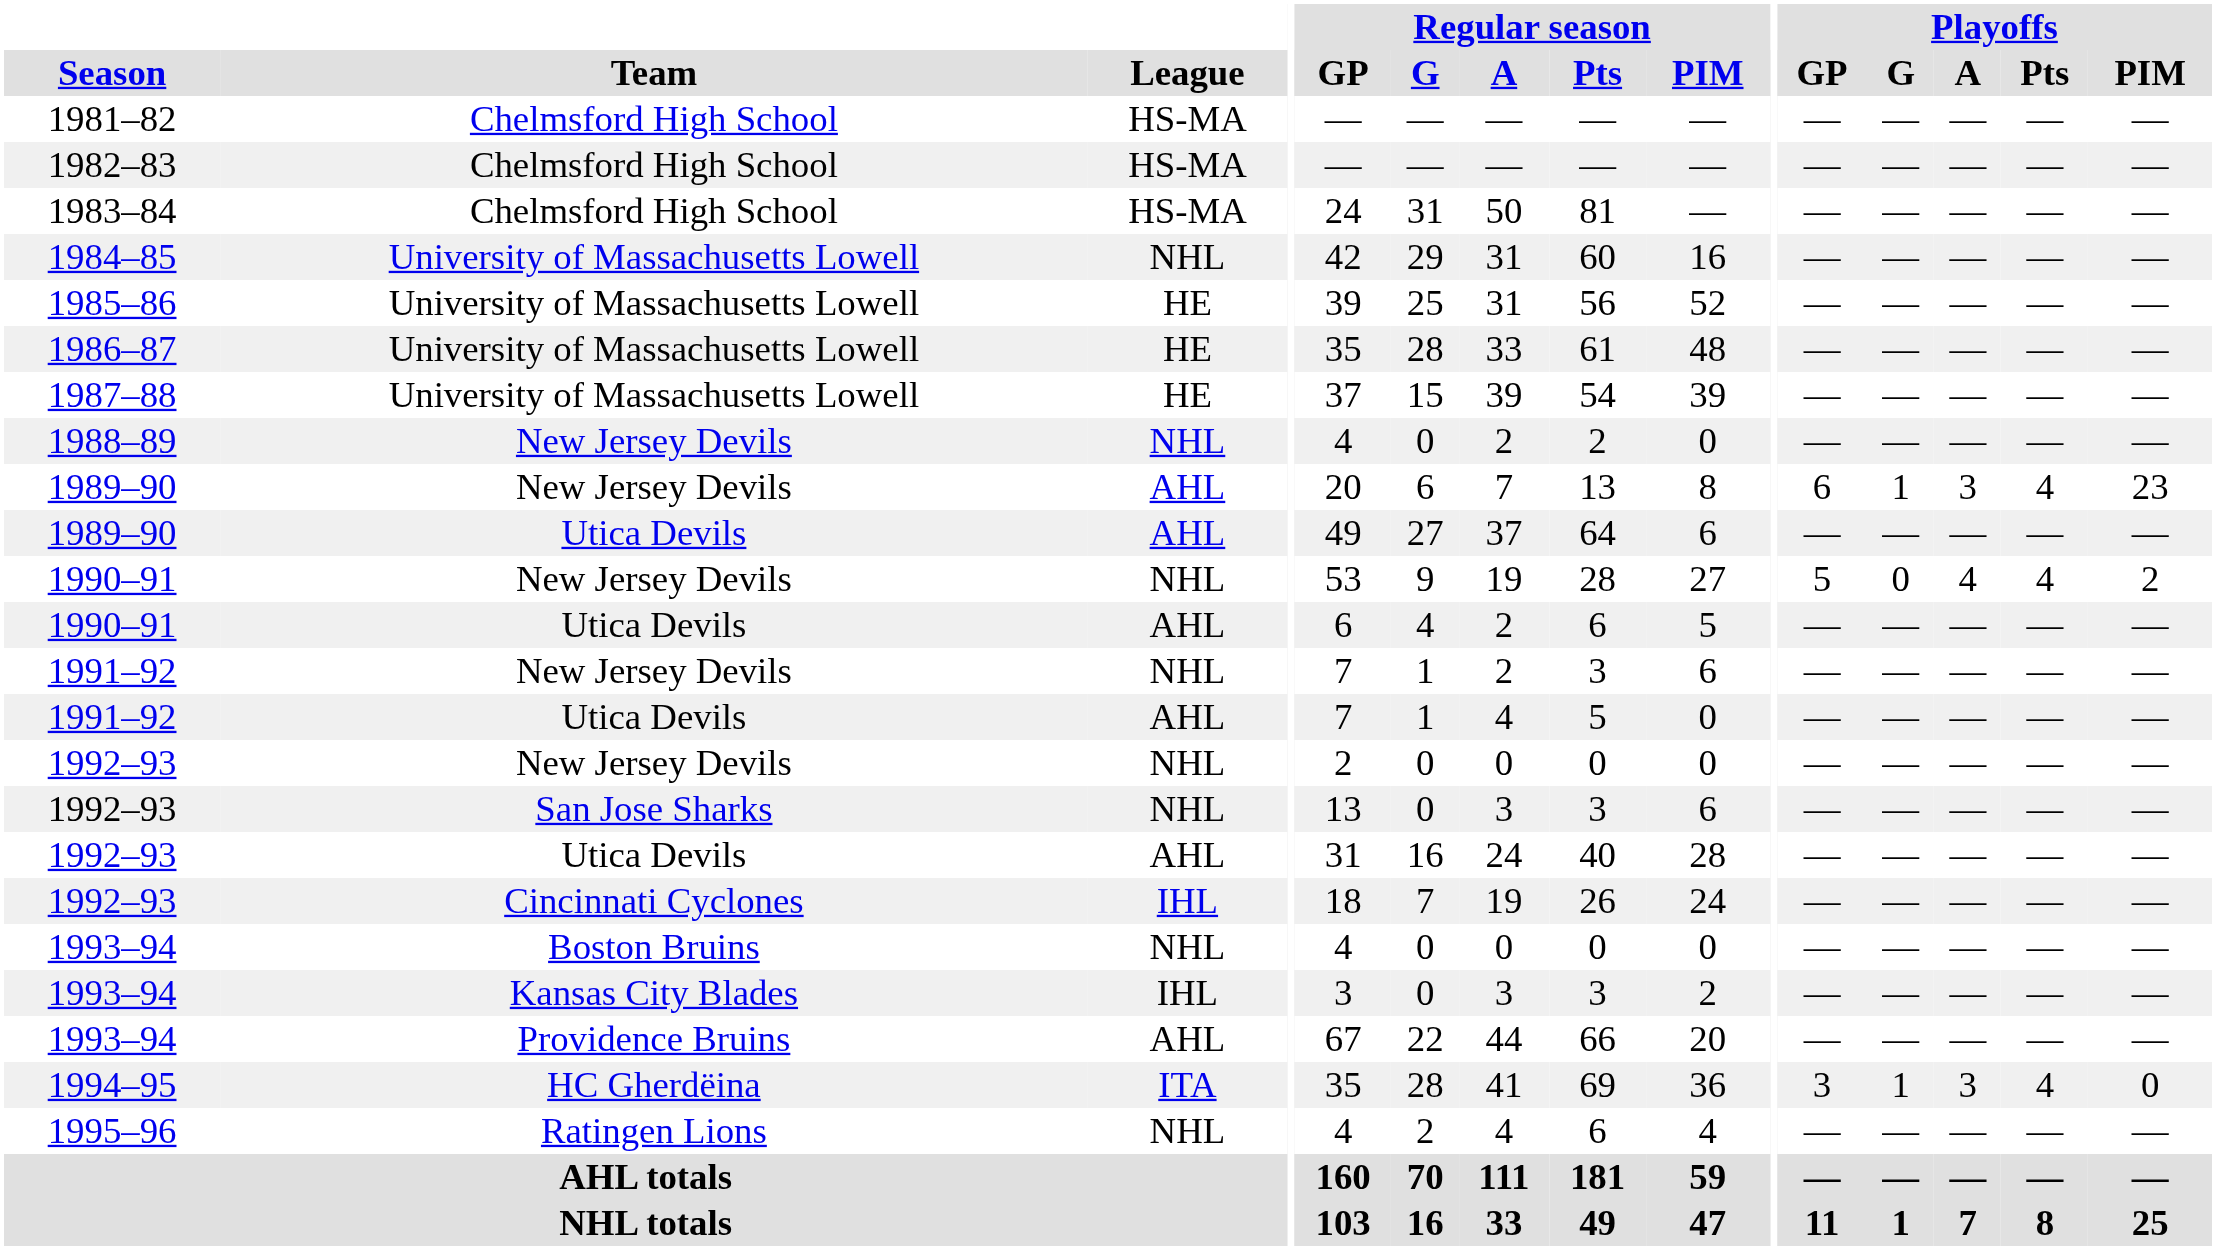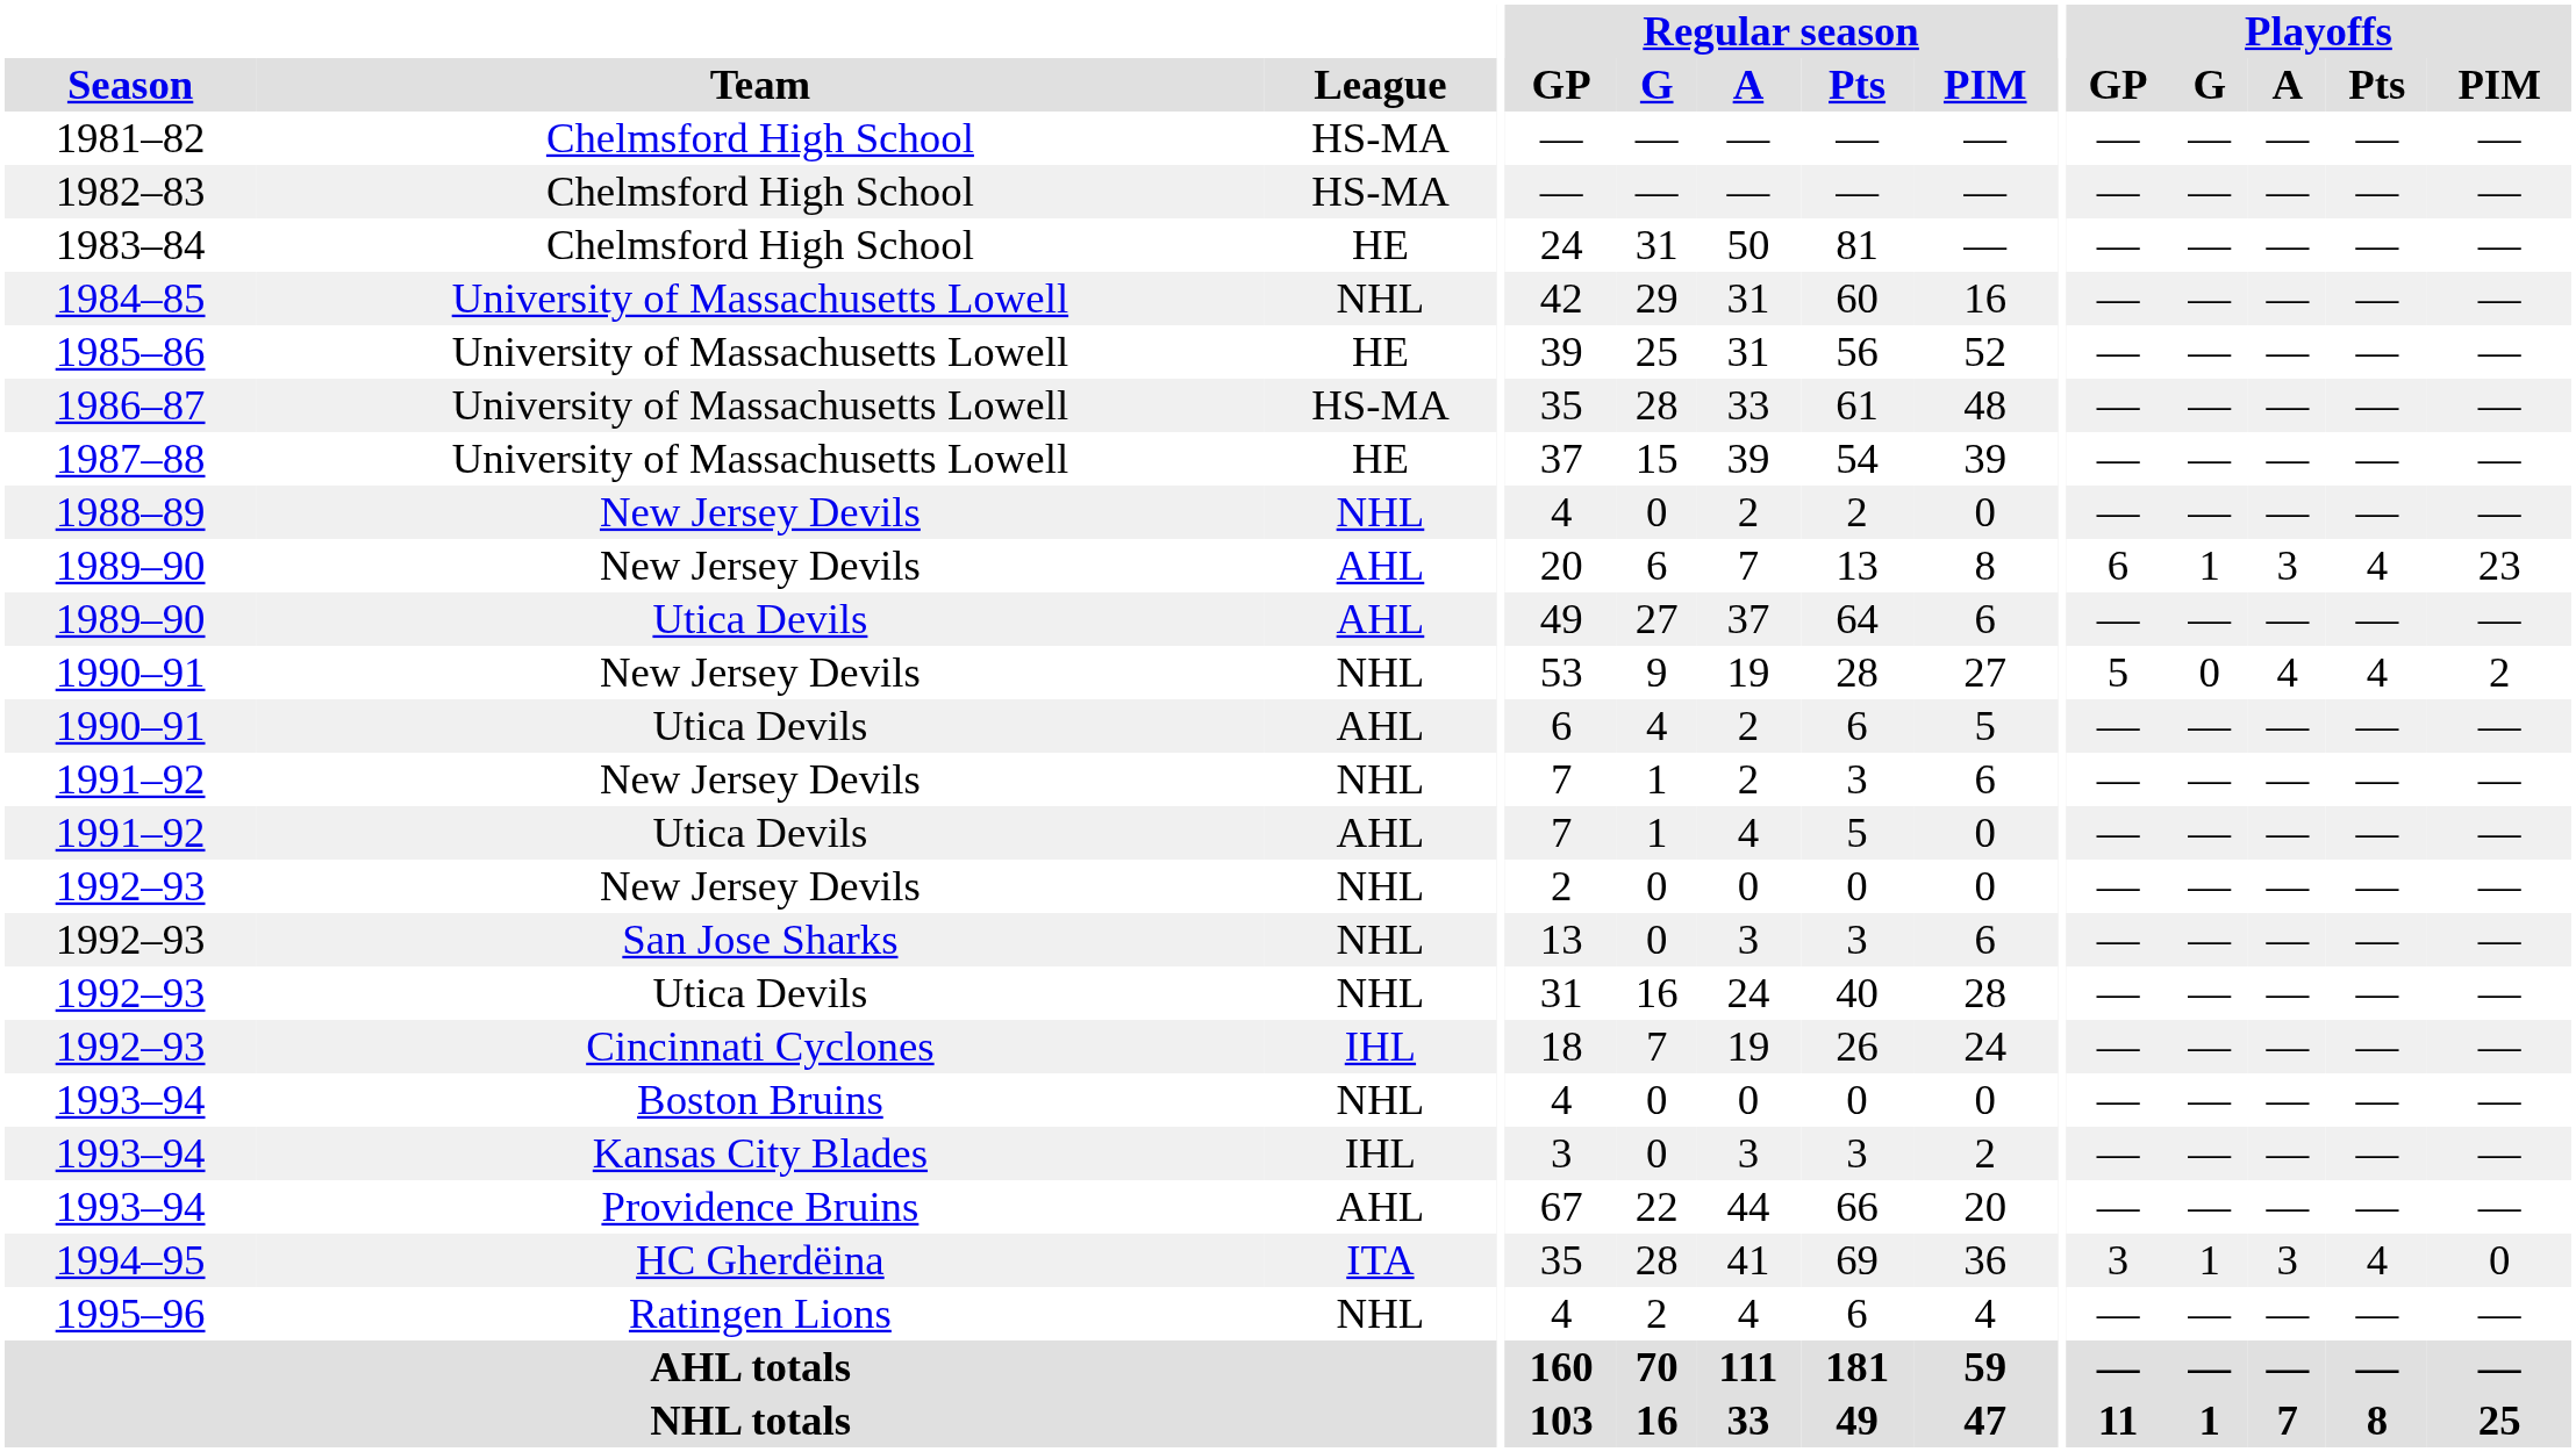1983–84 | League: HS-MA -> HE
1986–87 | League: HE -> HS-MA
1992–93 / Utica Devils | League: AHL -> NHL
